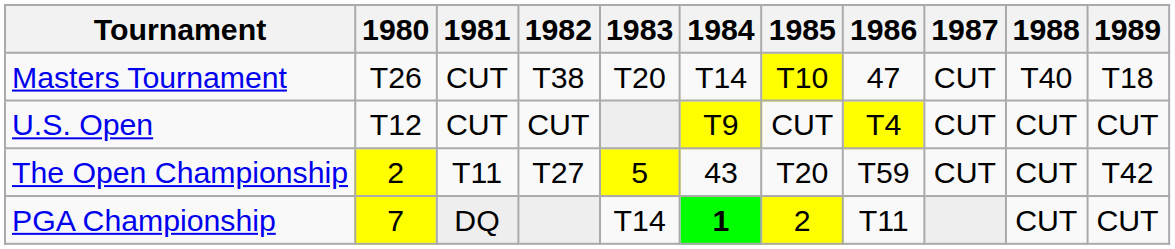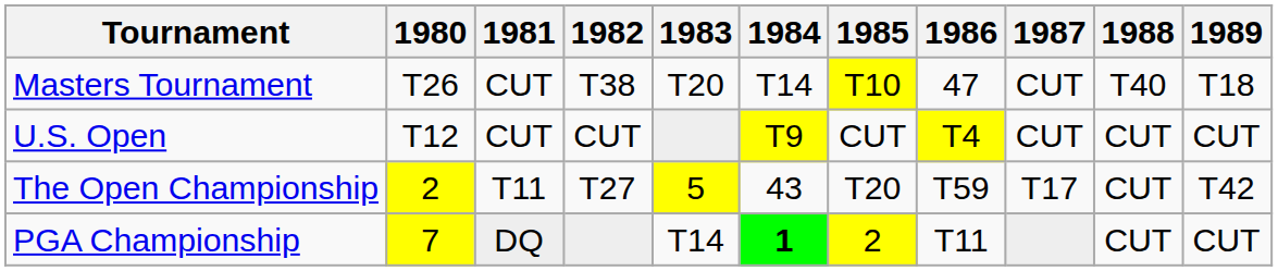The Open Championship | 1987: CUT -> T17
